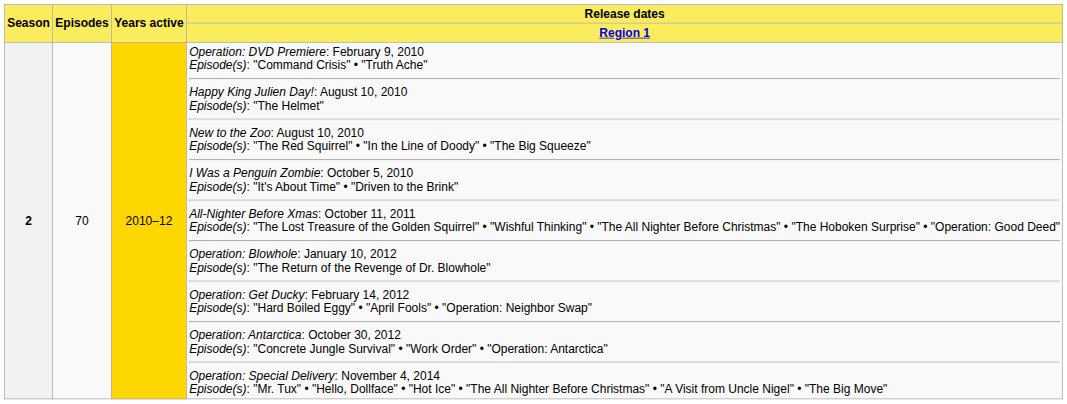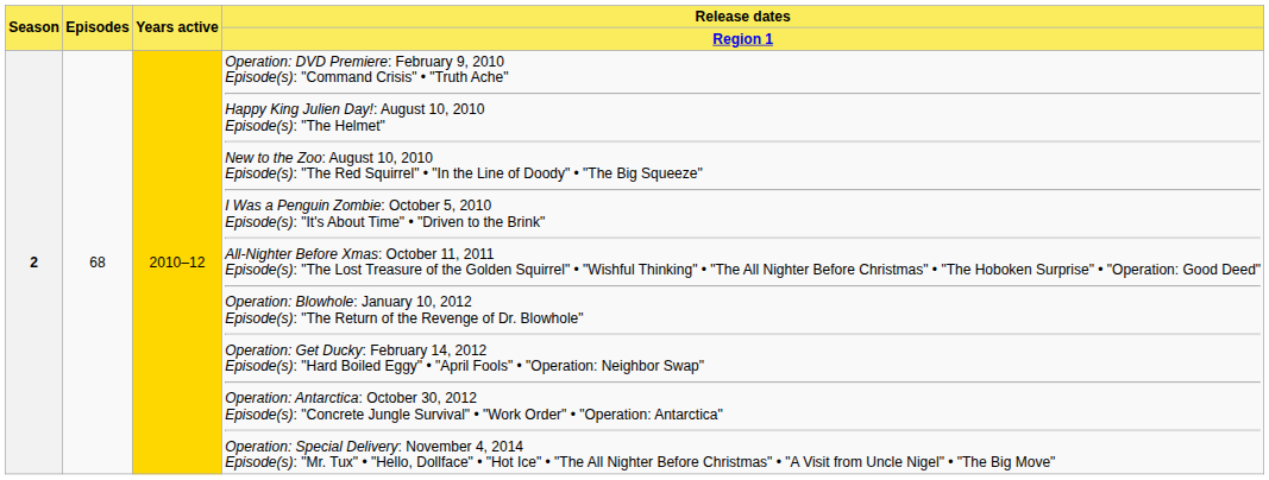2 | Episodes: 70 -> 68
